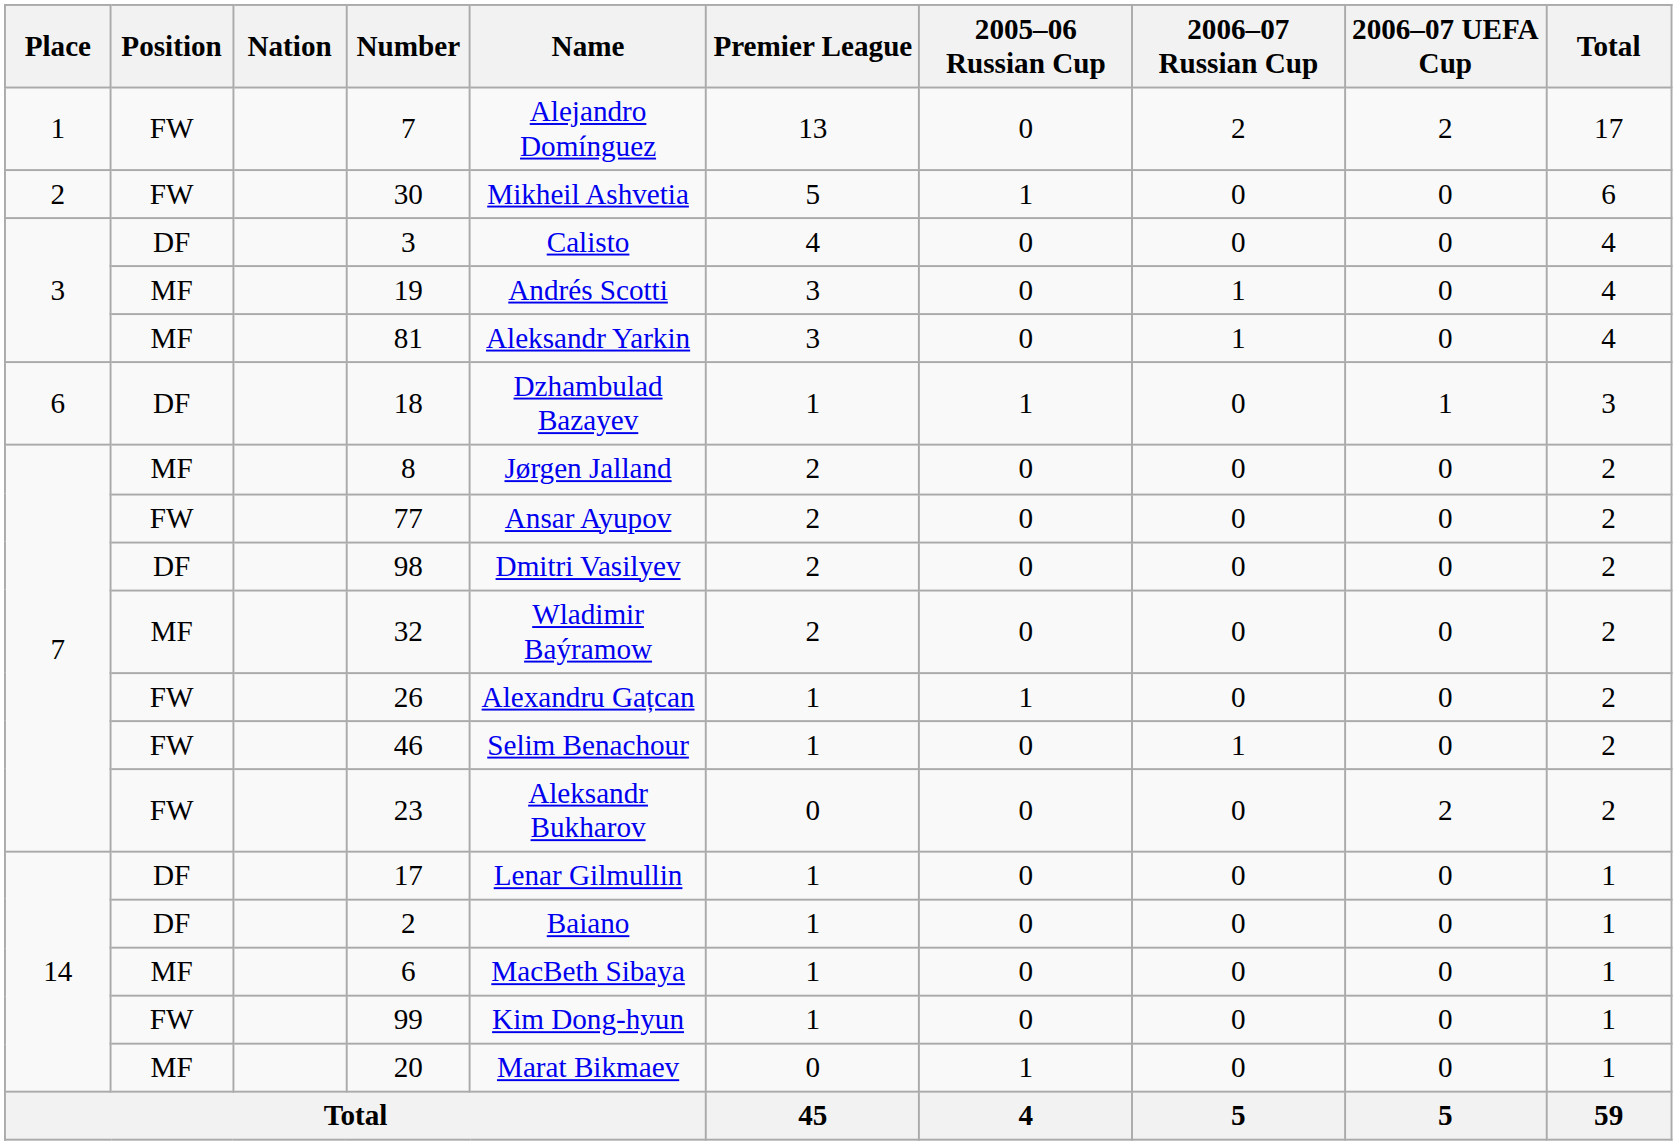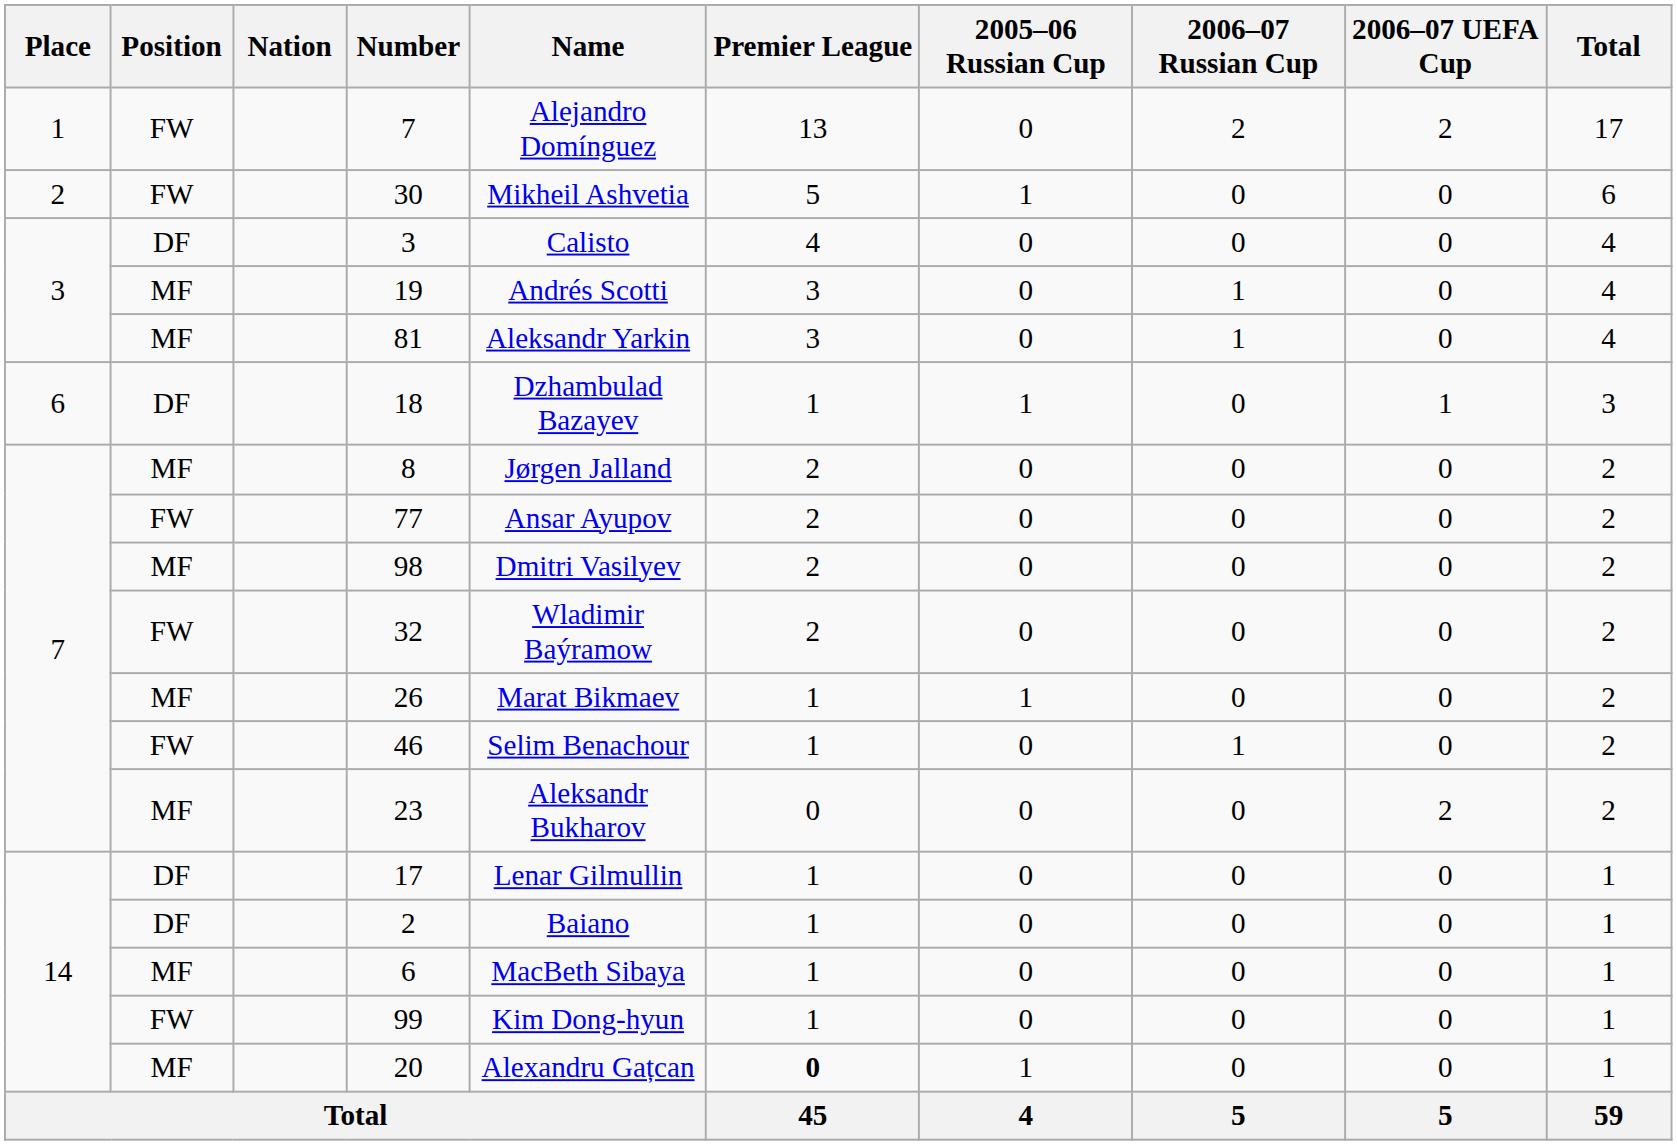98 | Position: DF -> MF
32 | Position: MF -> FW
26 | Position: FW -> MF
26 | Name: Alexandru Gațcan -> Marat Bikmaev
23 | Position: FW -> MF
20 | Name: Marat Bikmaev -> Alexandru Gațcan
20 | Premier League: normal -> bold
